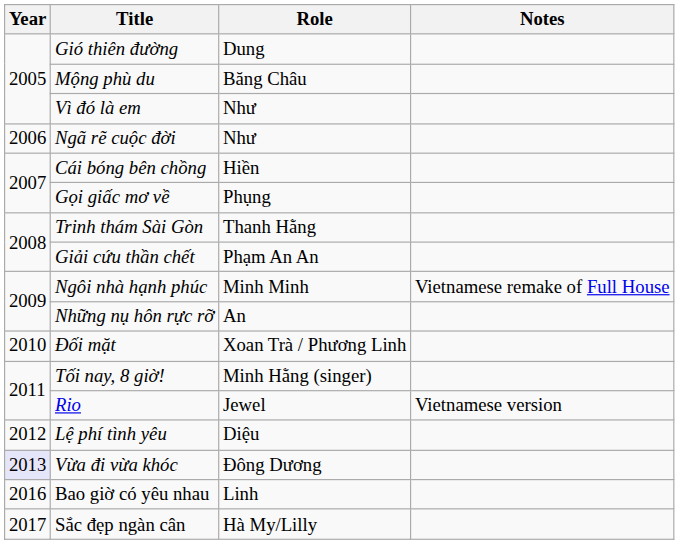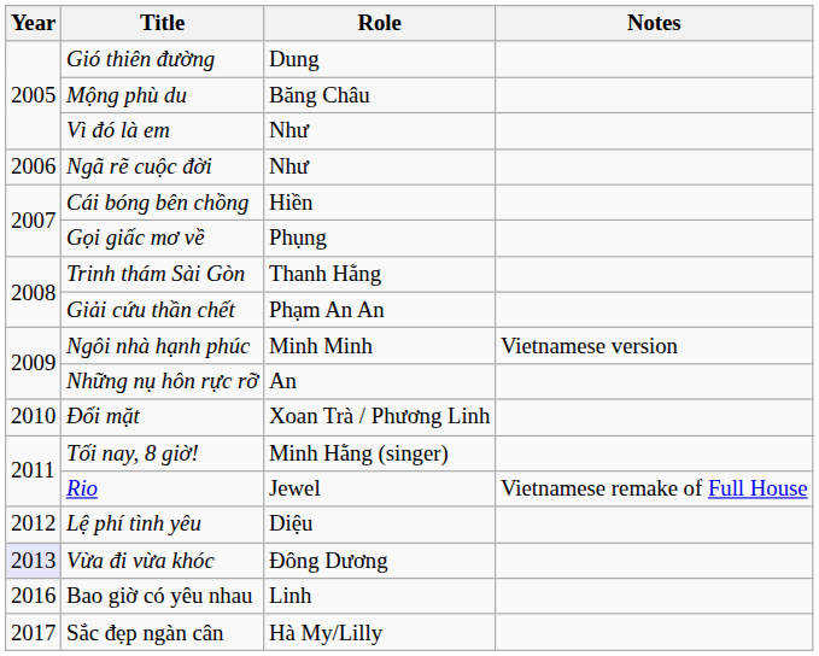Ngôi nhà hạnh phúc | Notes: Vietnamese remake of Full House -> Vietnamese version
Rio | Notes: Vietnamese version -> Vietnamese remake of Full House
